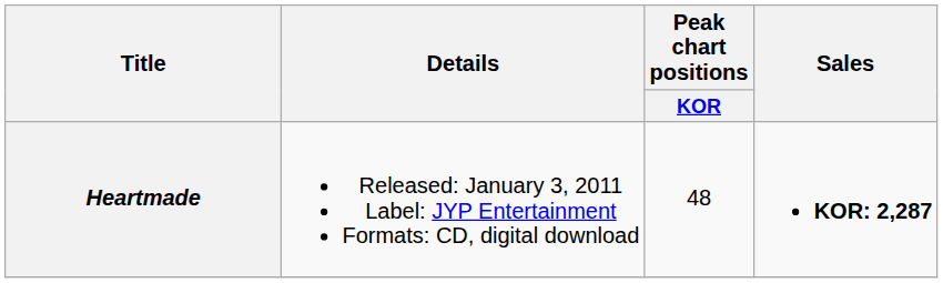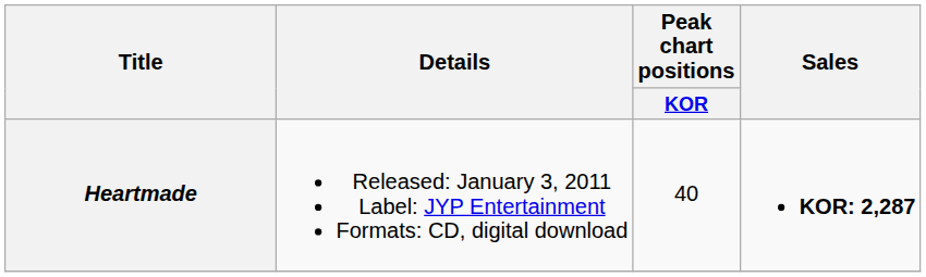Heartmade | Peak chart positions / KOR: 48 -> 40
